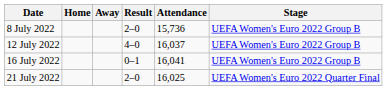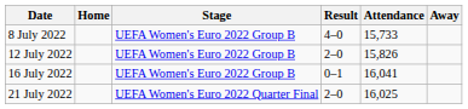columns swapped: Away <-> Stage
8 July 2022 | Result: 2–0 -> 4–0
8 July 2022 | Attendance: 15,736 -> 15,733
12 July 2022 | Result: 4–0 -> 2–0
12 July 2022 | Attendance: 16,037 -> 15,826
